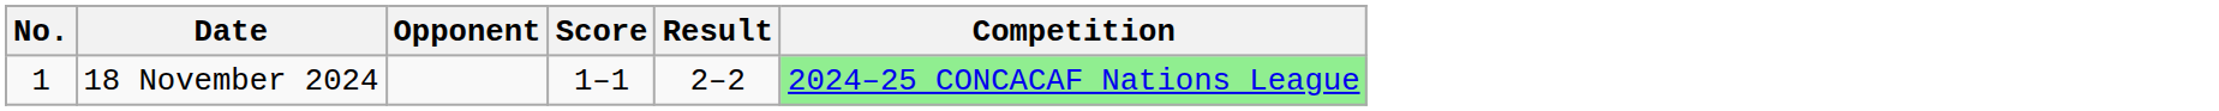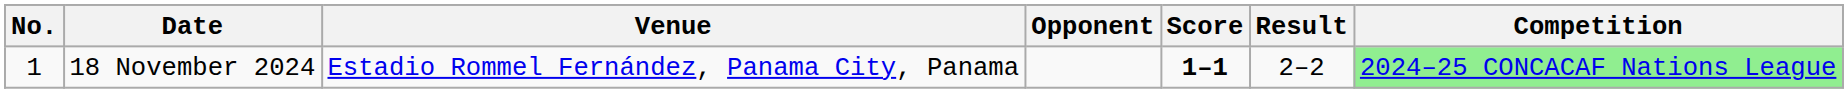+ column: Venue | Estadio Rommel Fernández, Panama City, Panama
18 November 2024 | Score: normal -> bold
